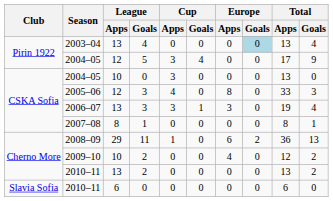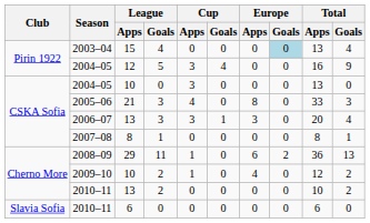2003–04 | League / Apps: 13 -> 15
2004–05 / 5 | Total / Apps: 17 -> 16
2005–06 | League / Apps: 12 -> 21
2006–07 | Total / Apps: 19 -> 20
2009–10 | Cup / Apps: 0 -> 1
2010–11 / 2 | Total / Apps: 13 -> 10
